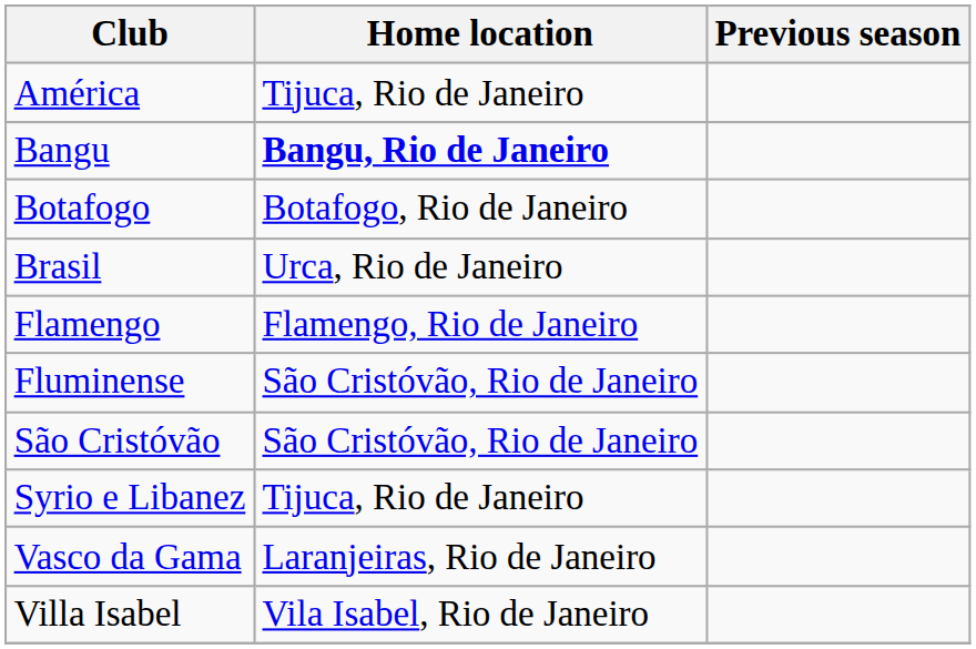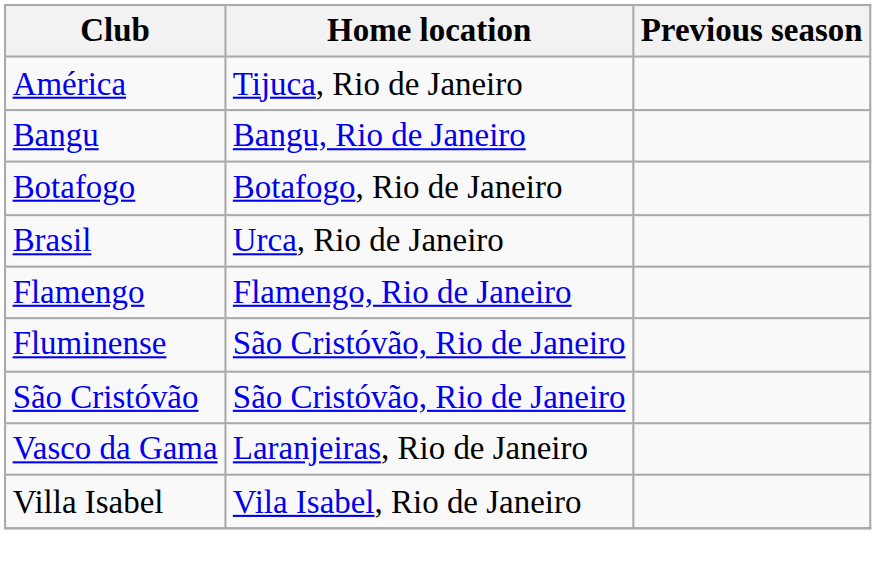Bangu | Home location: bold -> normal
- row: Syrio e Libanez | Tijuca, Rio de Janeiro
